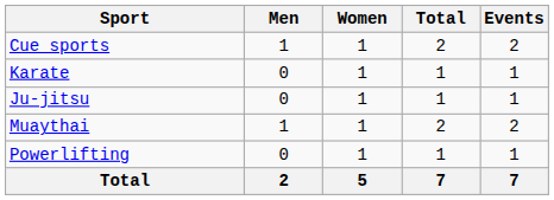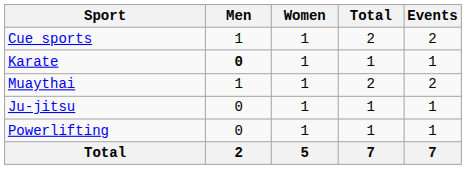Karate | Men: normal -> bold
rows swapped: Ju-jitsu <-> Muaythai
